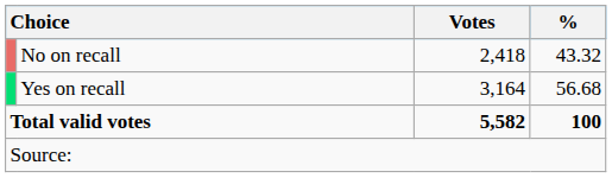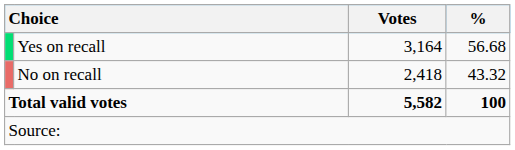rows swapped: Yes on recall <-> No on recall
